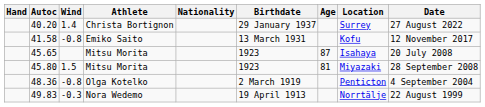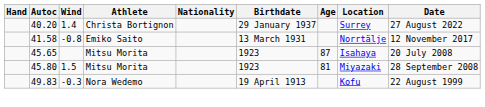41.58 | Location: Kofu -> Norrtälje
- row: 48.36 | -0.8 | Olga Kotelko | 2 March 1919 | Penticton | 4 September 2004
49.83 | Location: Norrtälje -> Kofu
